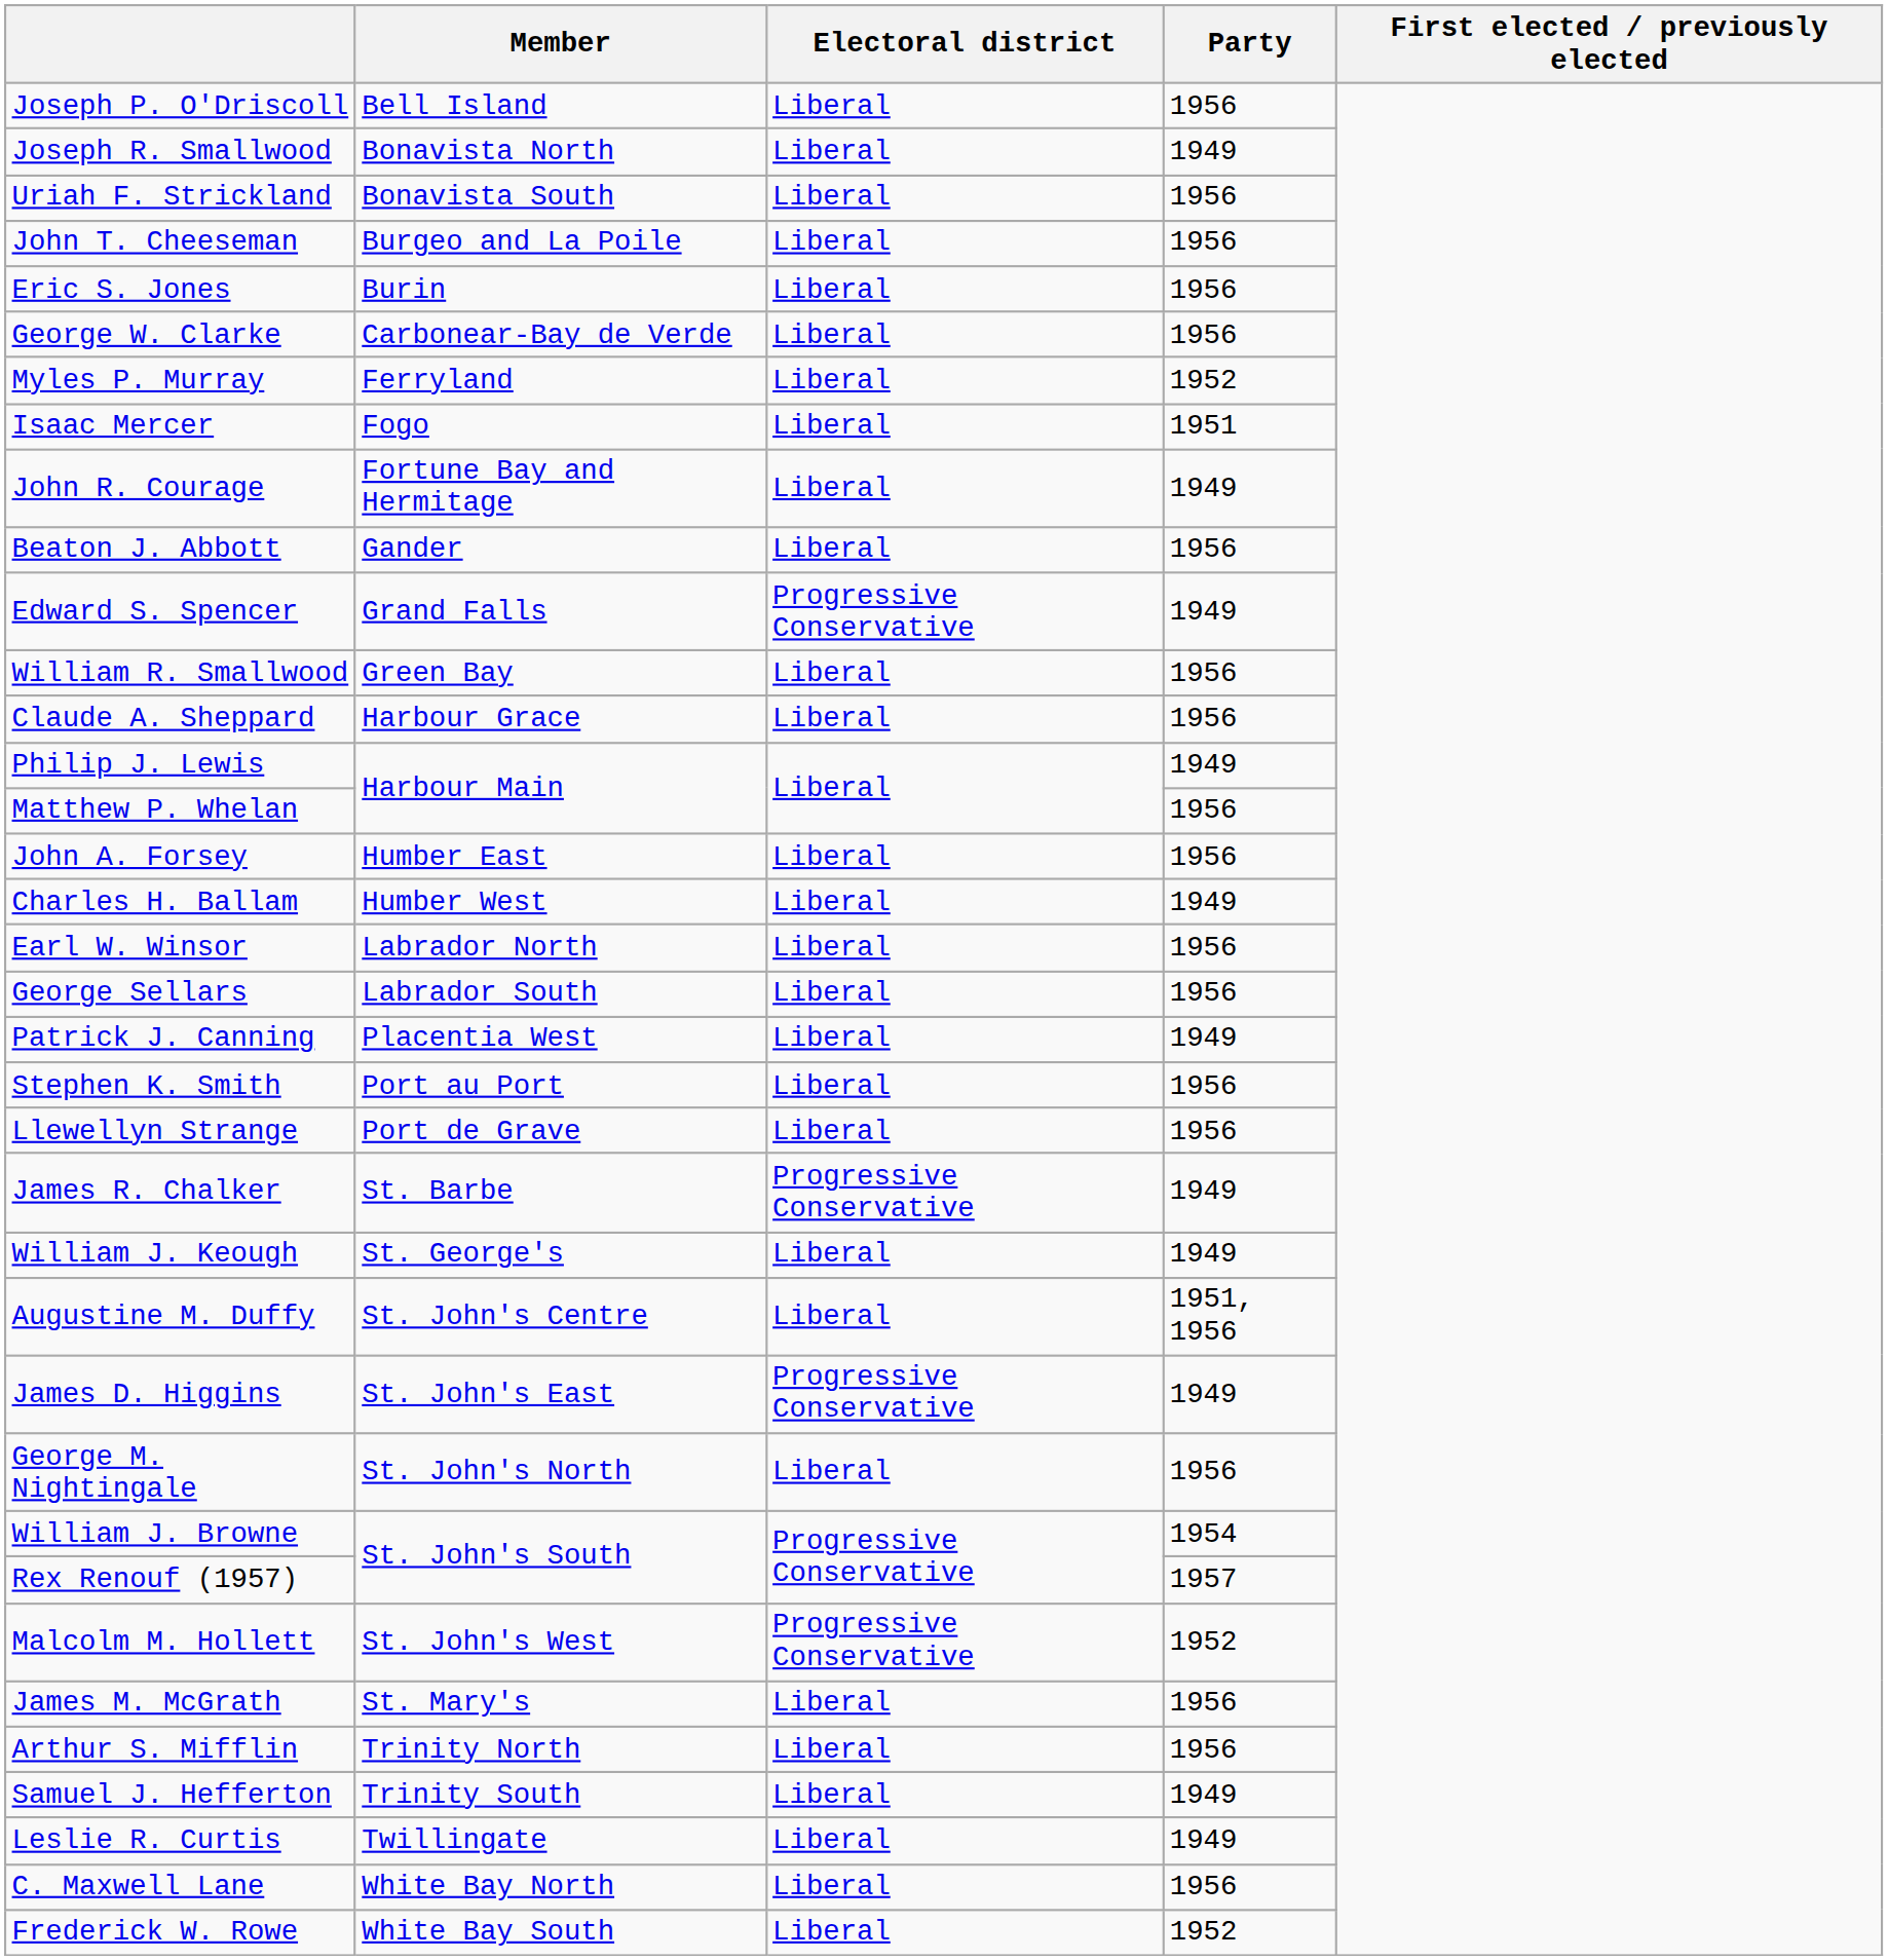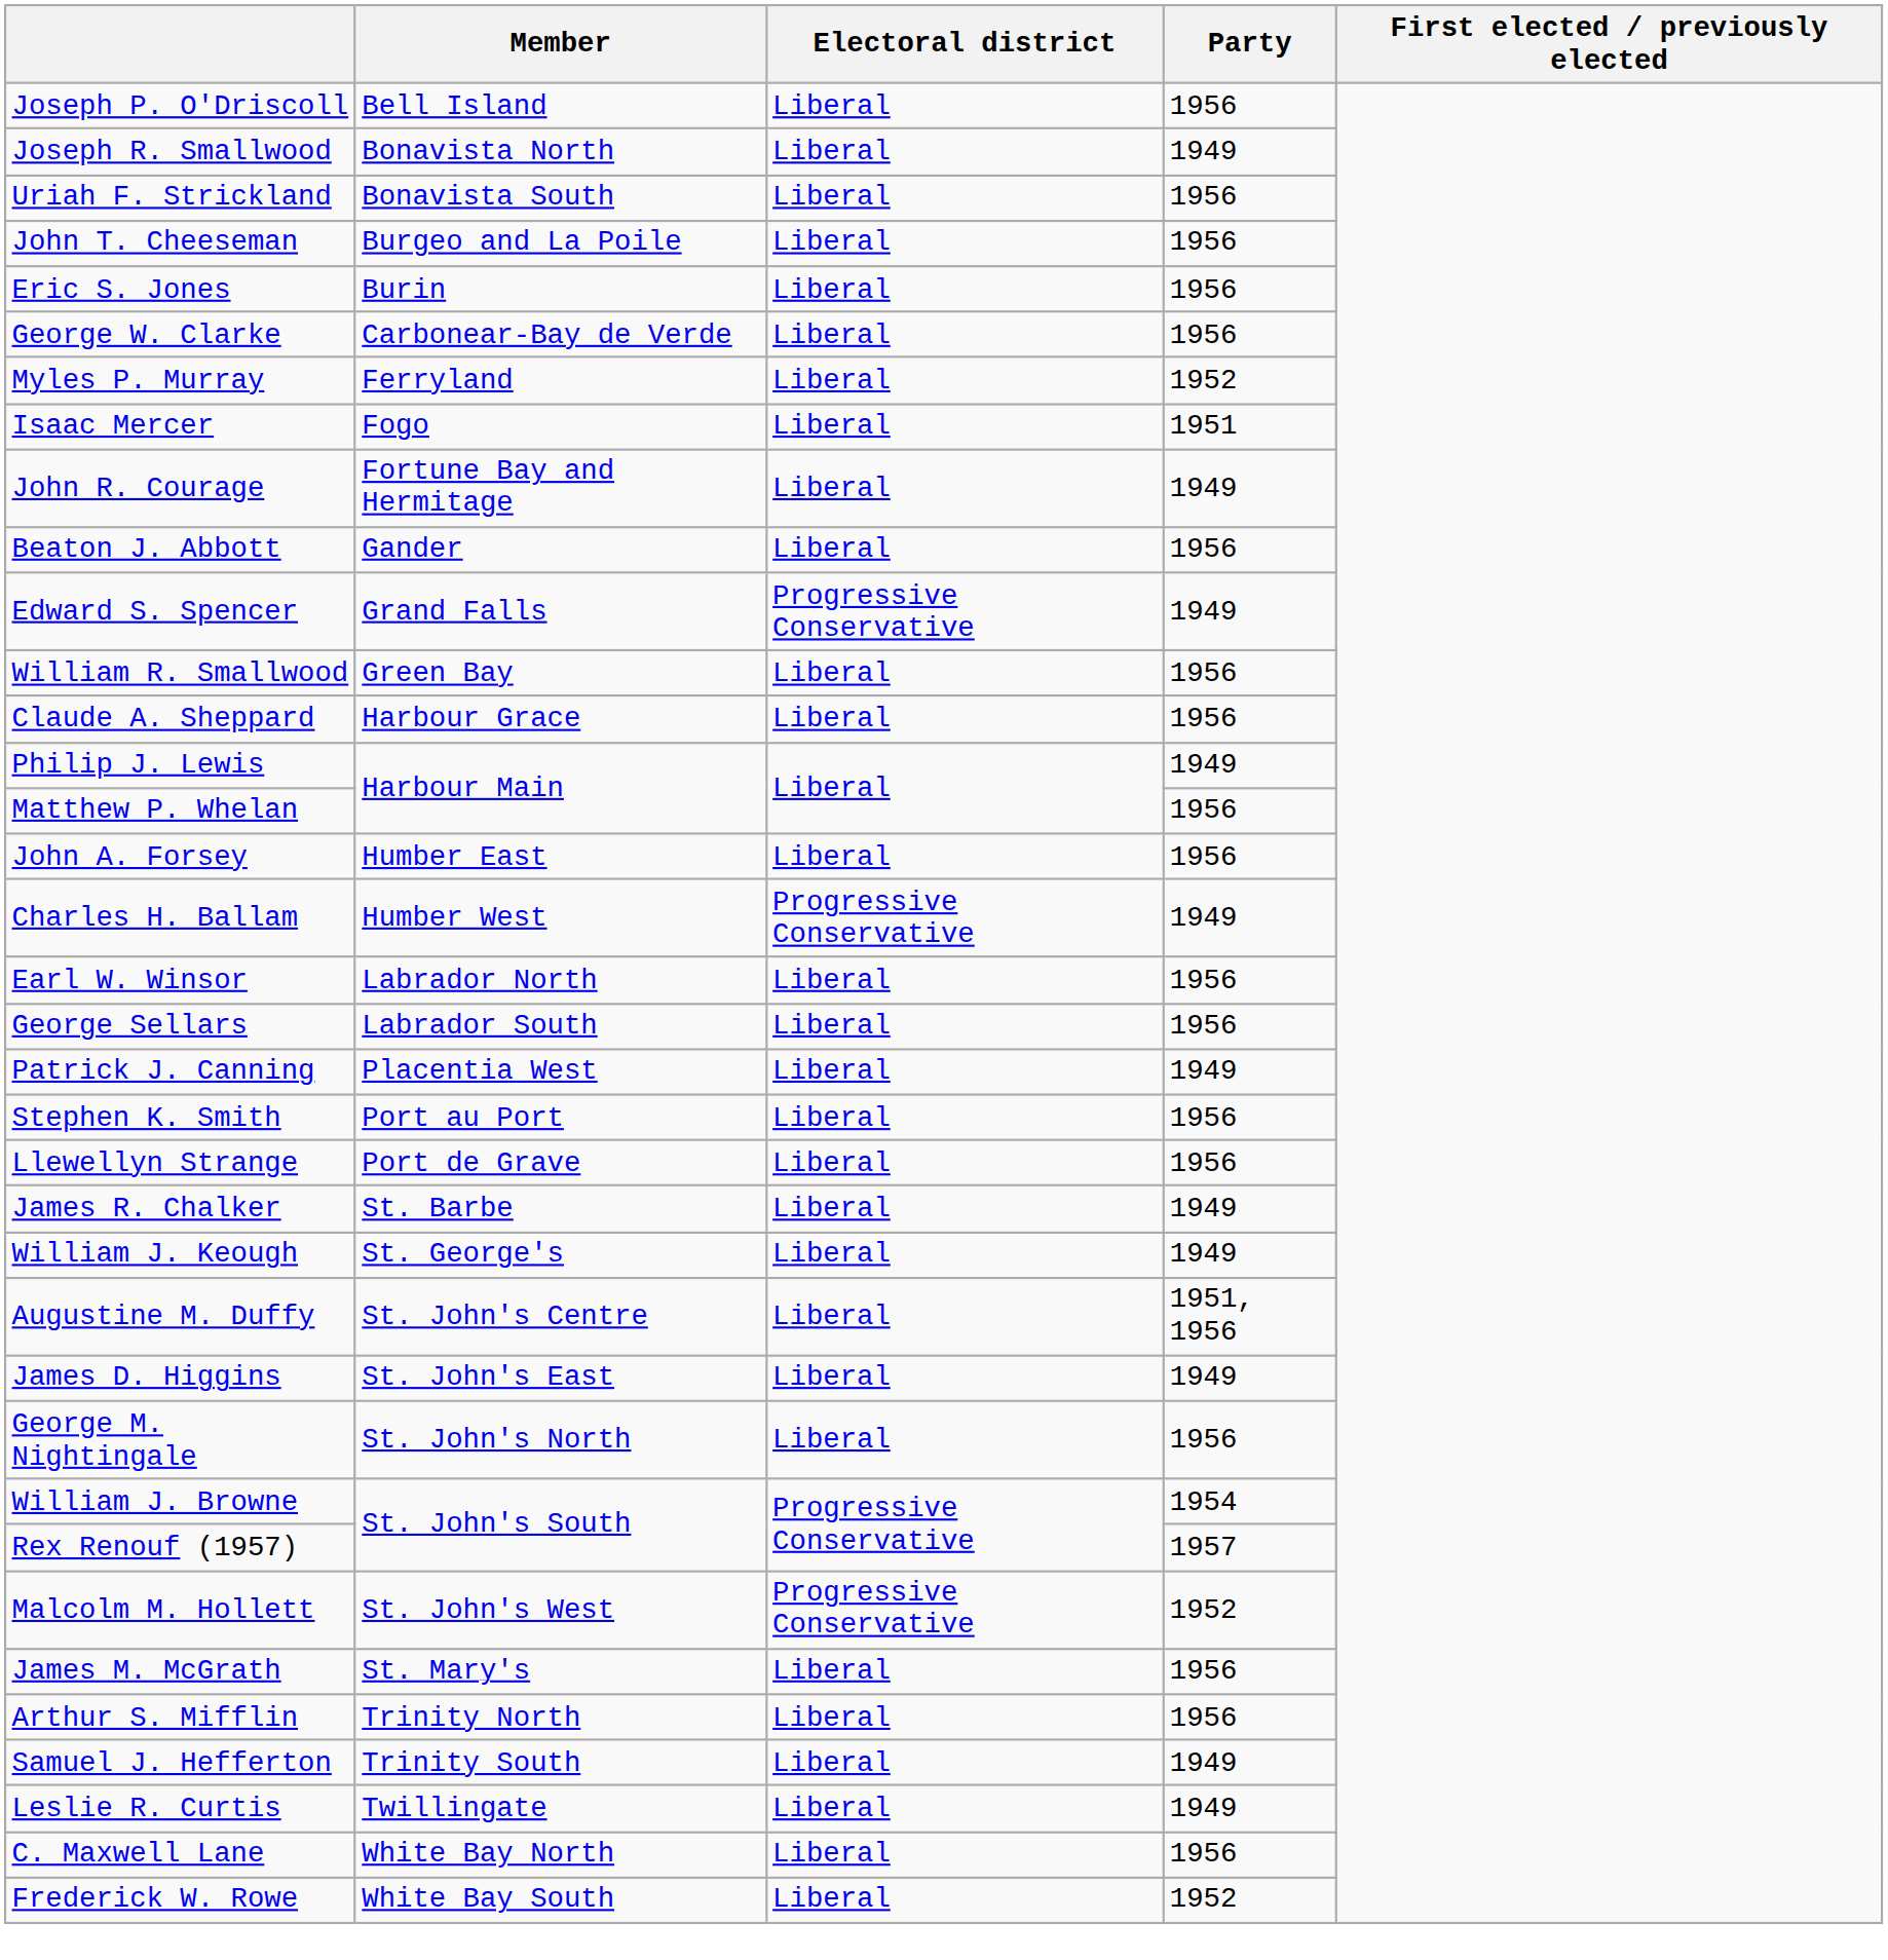Charles H. Ballam | Electoral district: Liberal -> Progressive Conservative
James R. Chalker | Electoral district: Progressive Conservative -> Liberal
James D. Higgins | Electoral district: Progressive Conservative -> Liberal
